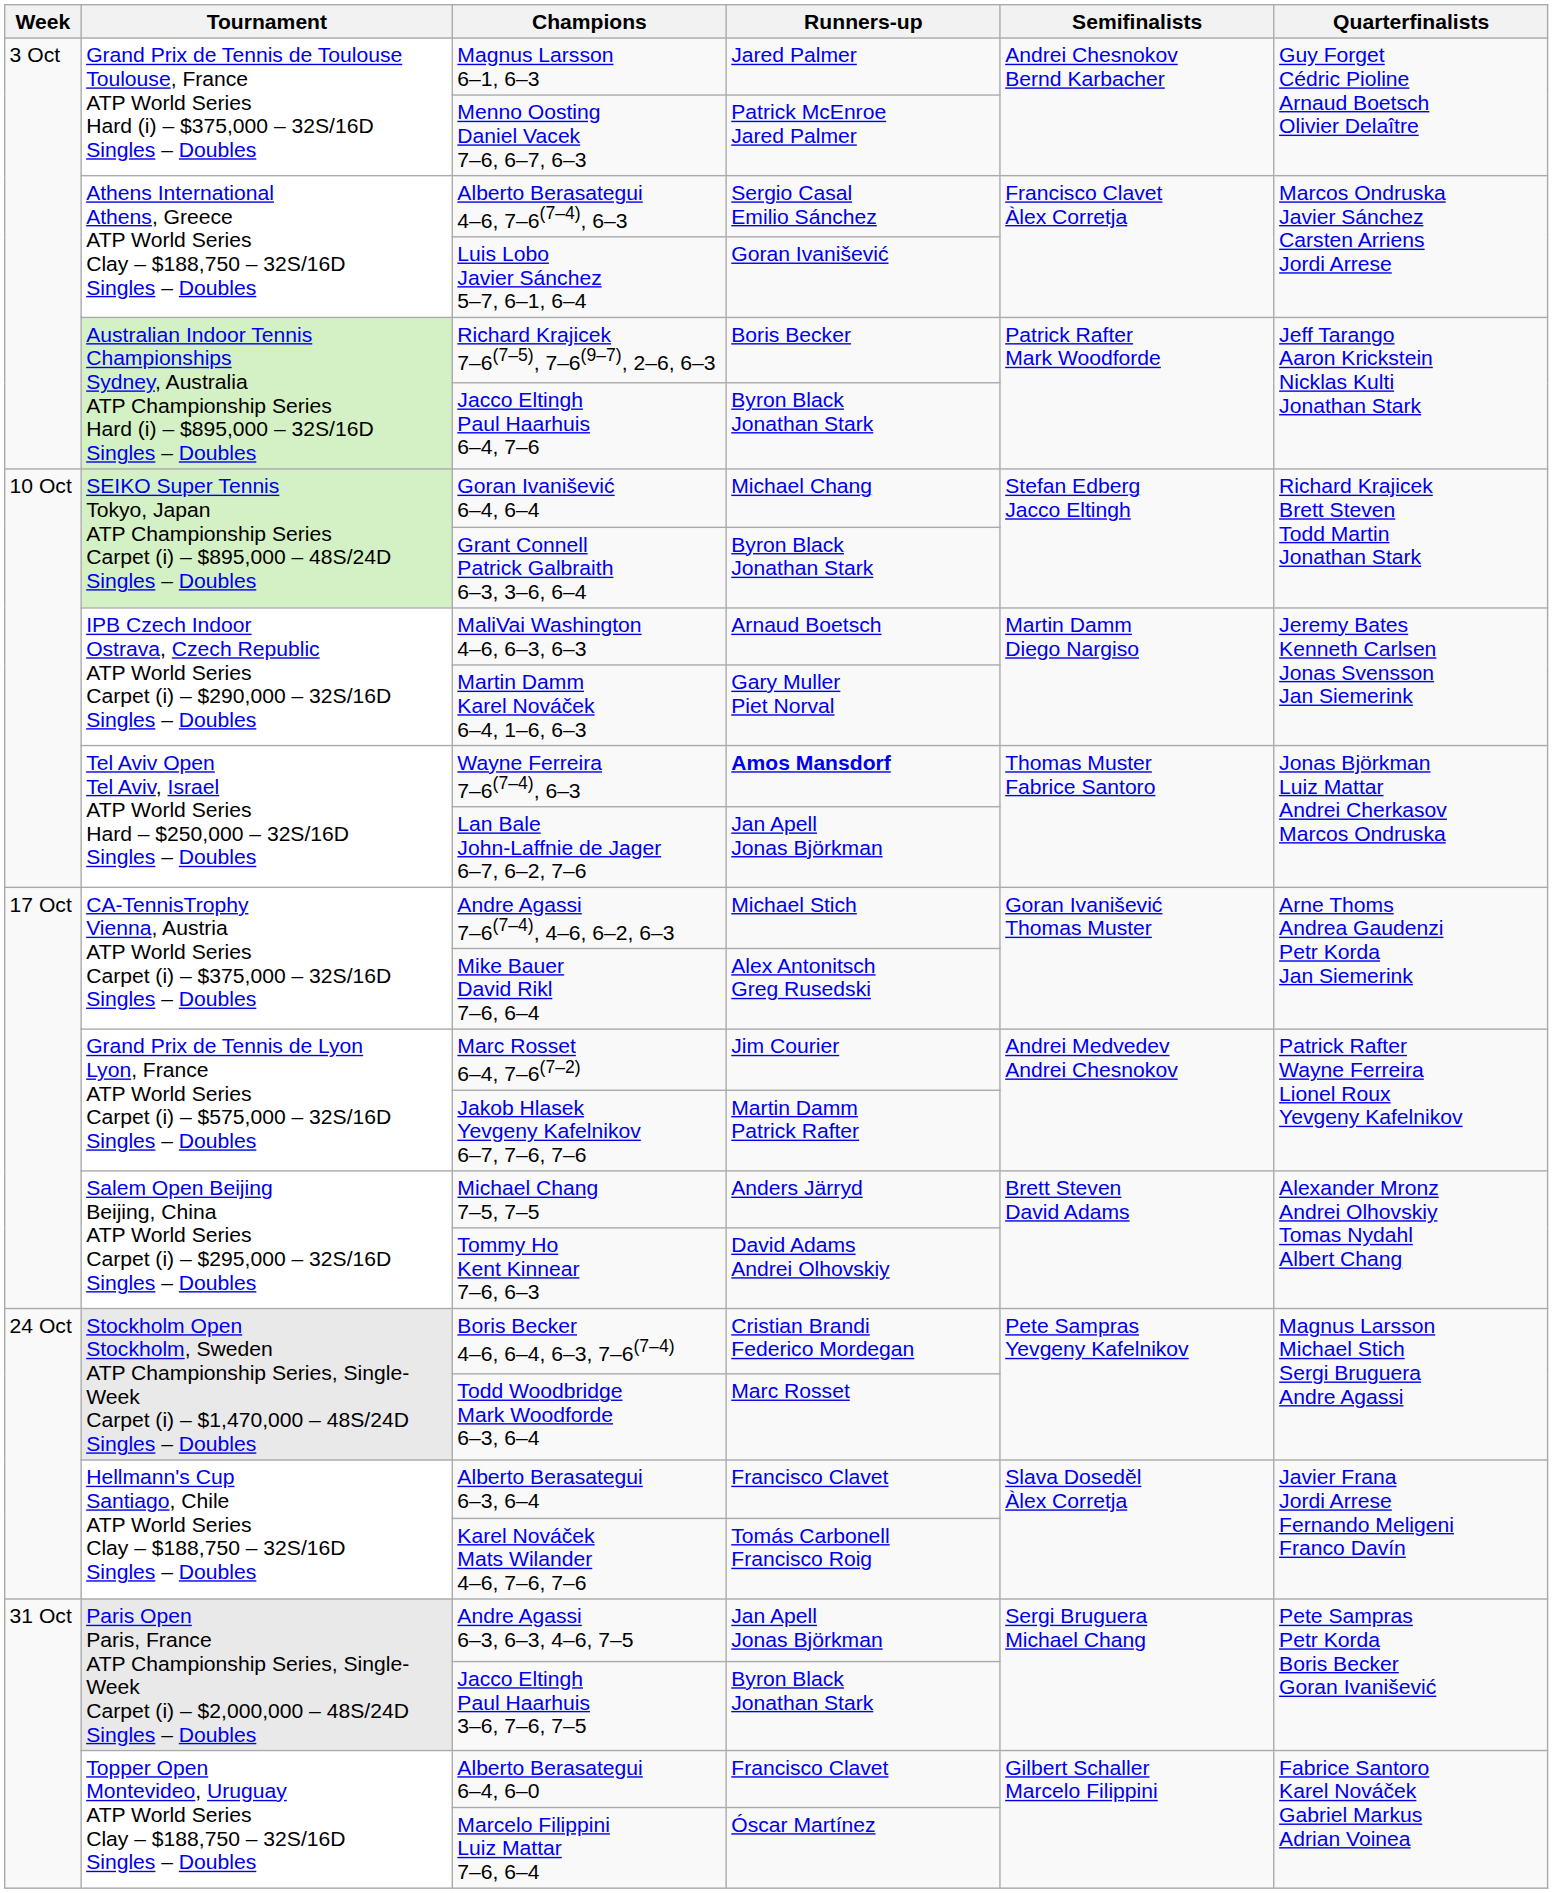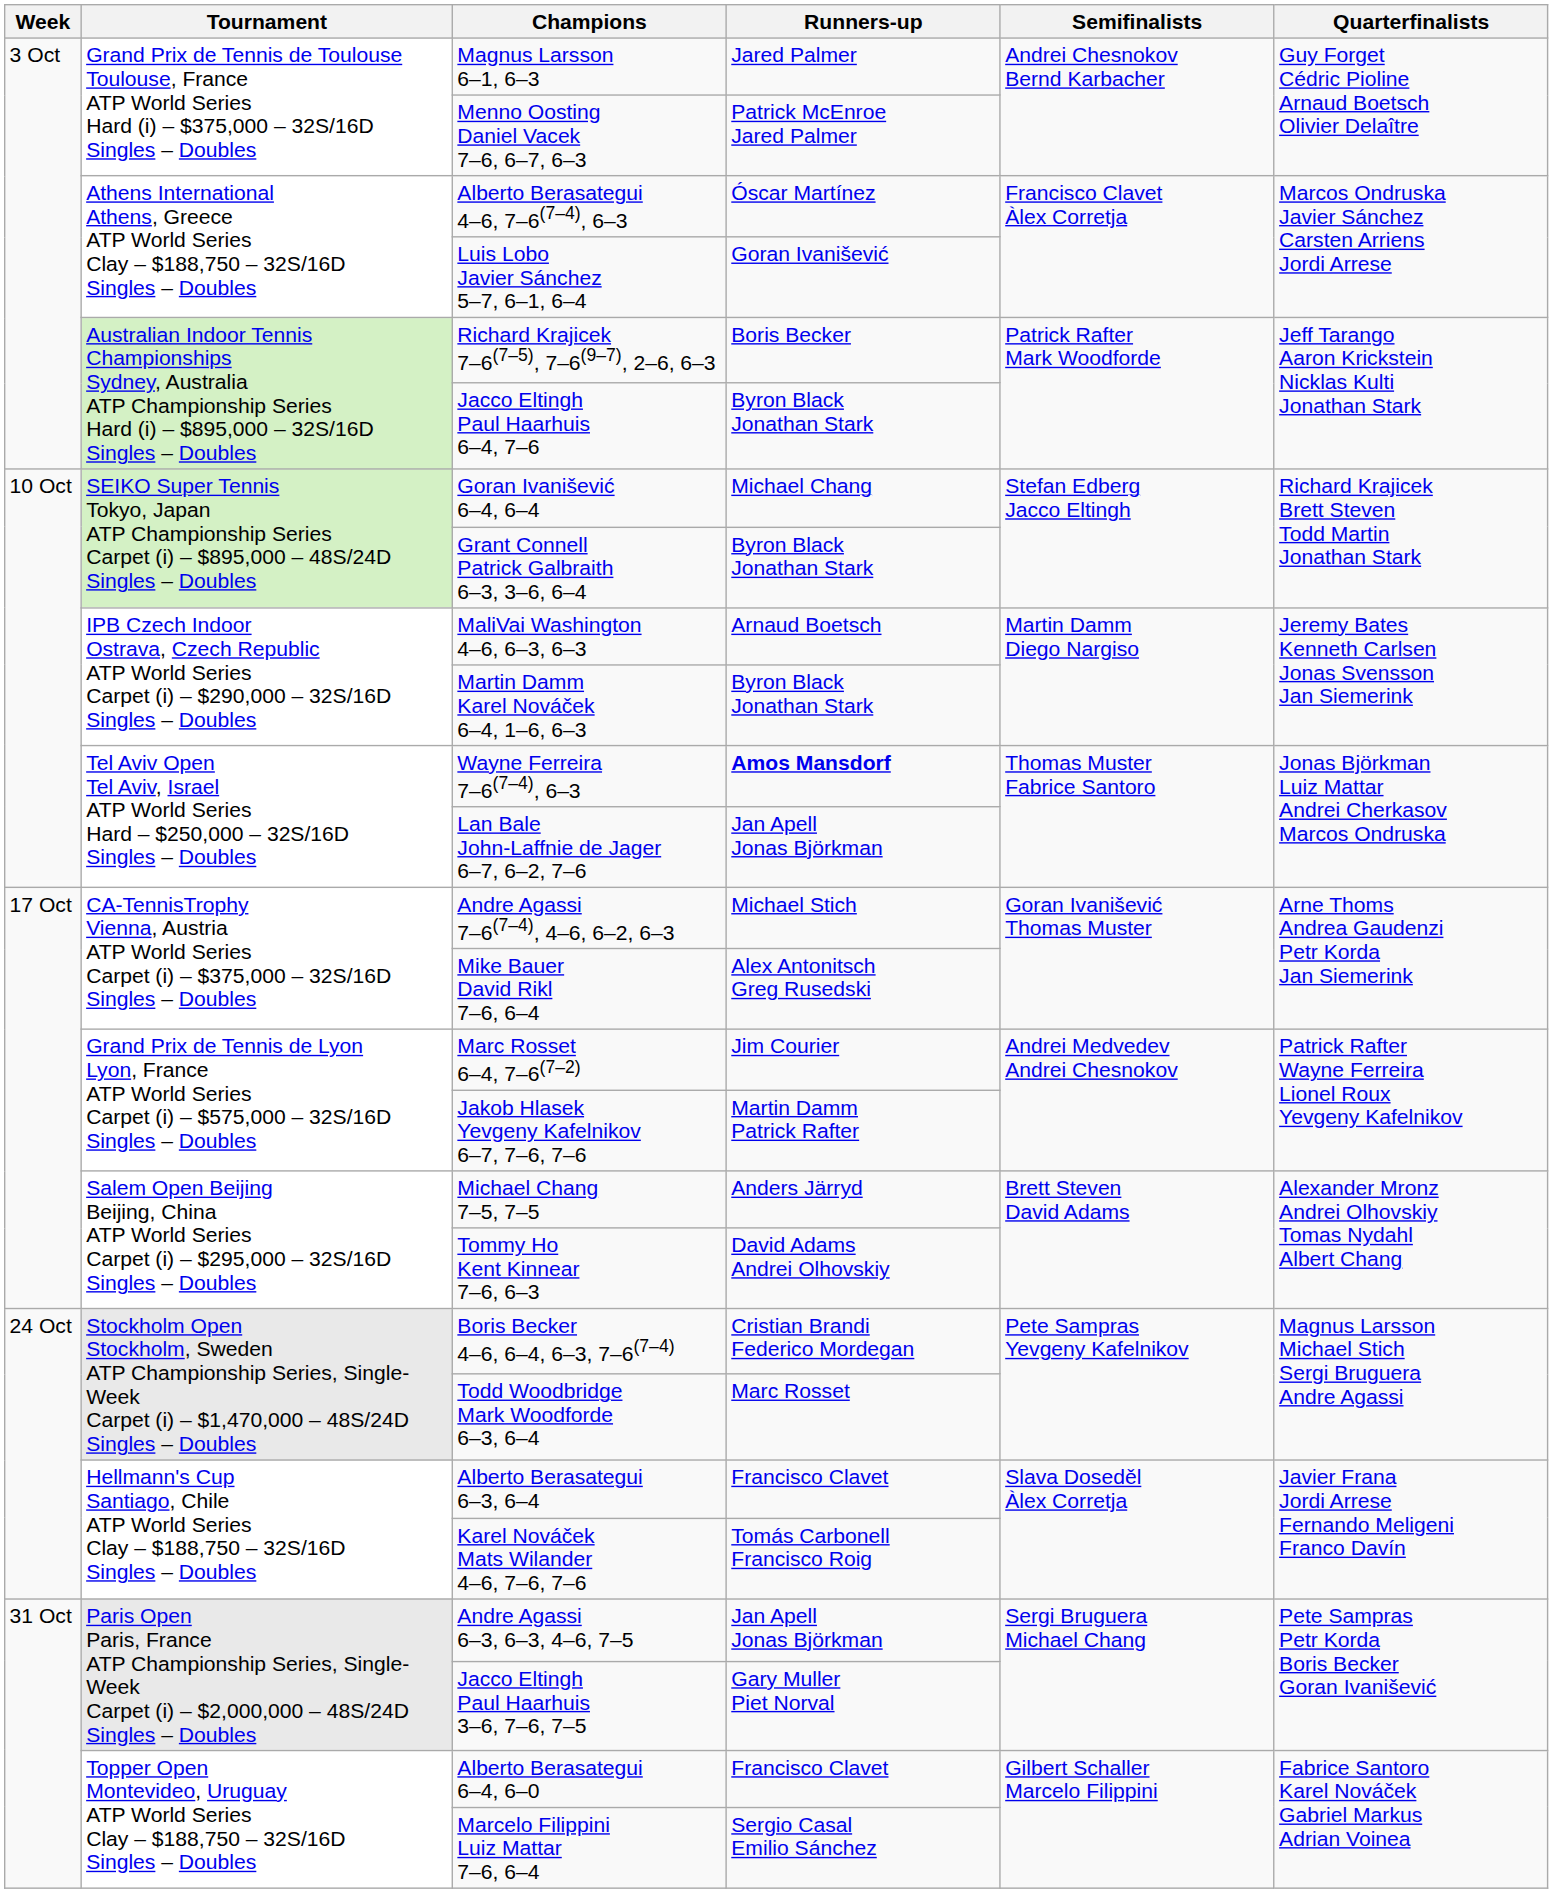Alberto Berasategui 4–6, 7–6(7–4), 6–3 | Runners-up: Sergio Casal Emilio Sánchez -> Óscar Martínez
Martin Damm Karel Nováček 6–4, 1–6, 6–3 | Runners-up: Gary Muller Piet Norval -> Byron Black Jonathan Stark
Jacco Eltingh Paul Haarhuis 3–6, 7–6, 7–5 | Runners-up: Byron Black Jonathan Stark -> Gary Muller Piet Norval
Marcelo Filippini Luiz Mattar 7–6, 6–4 | Runners-up: Óscar Martínez -> Sergio Casal Emilio Sánchez
